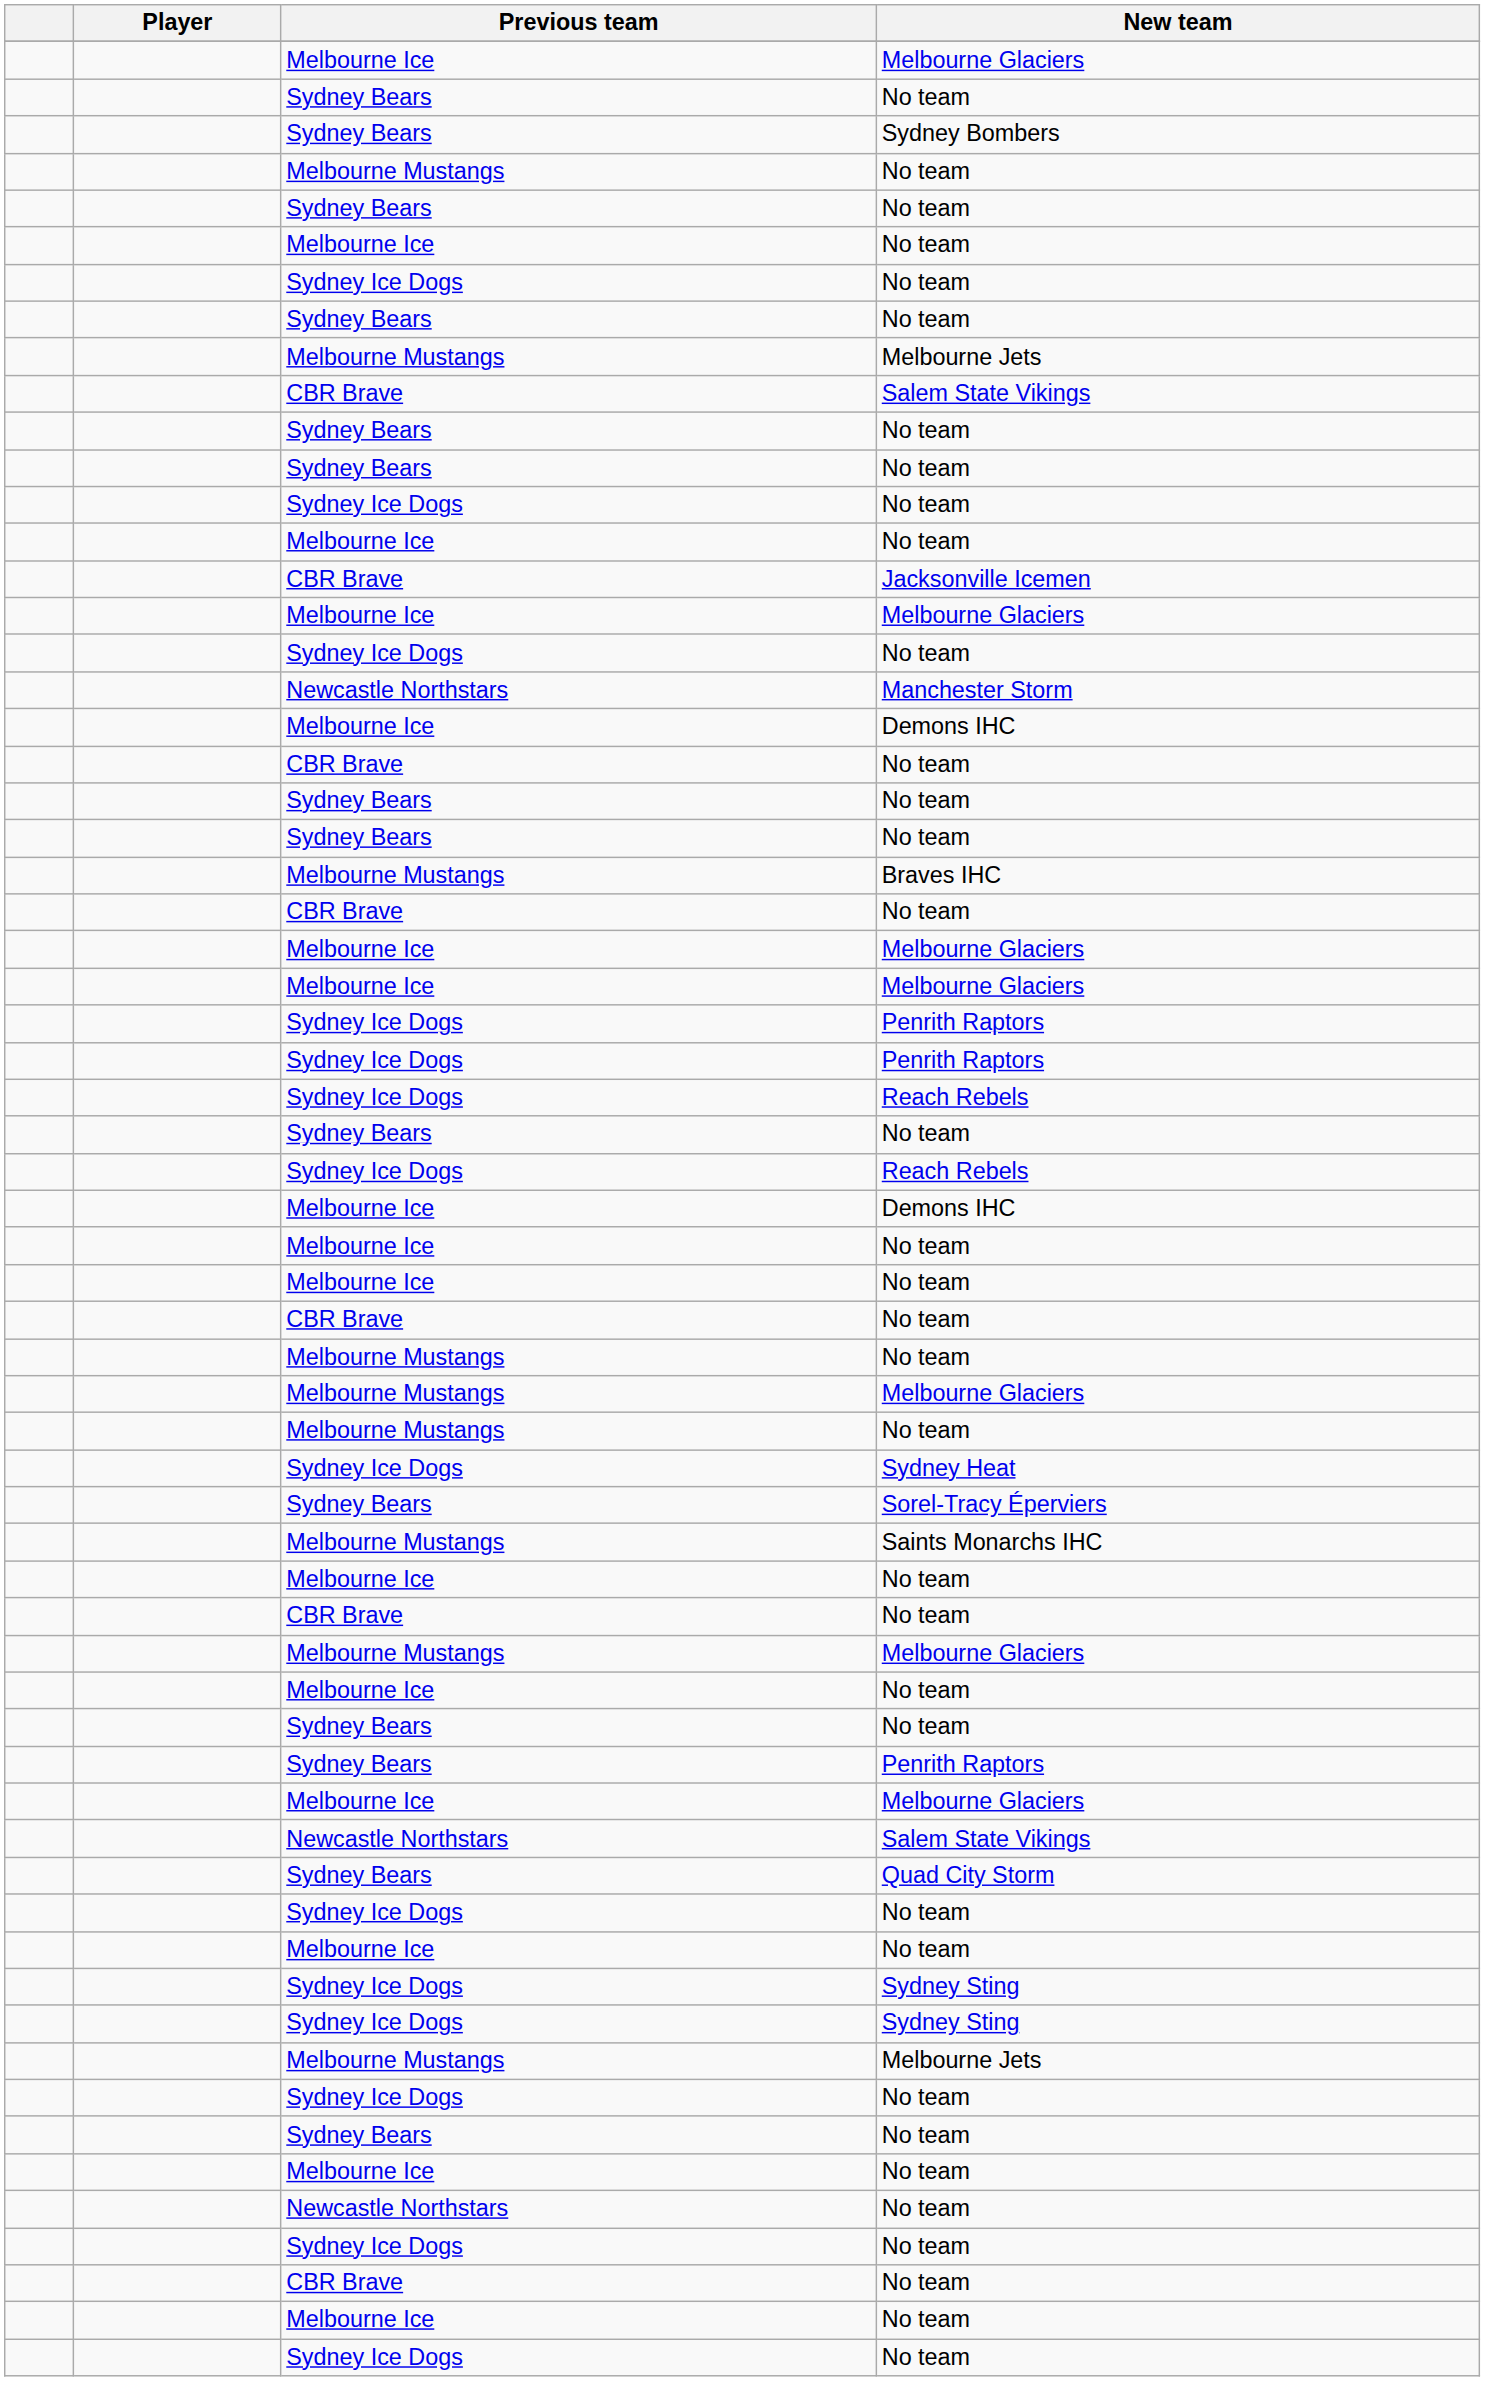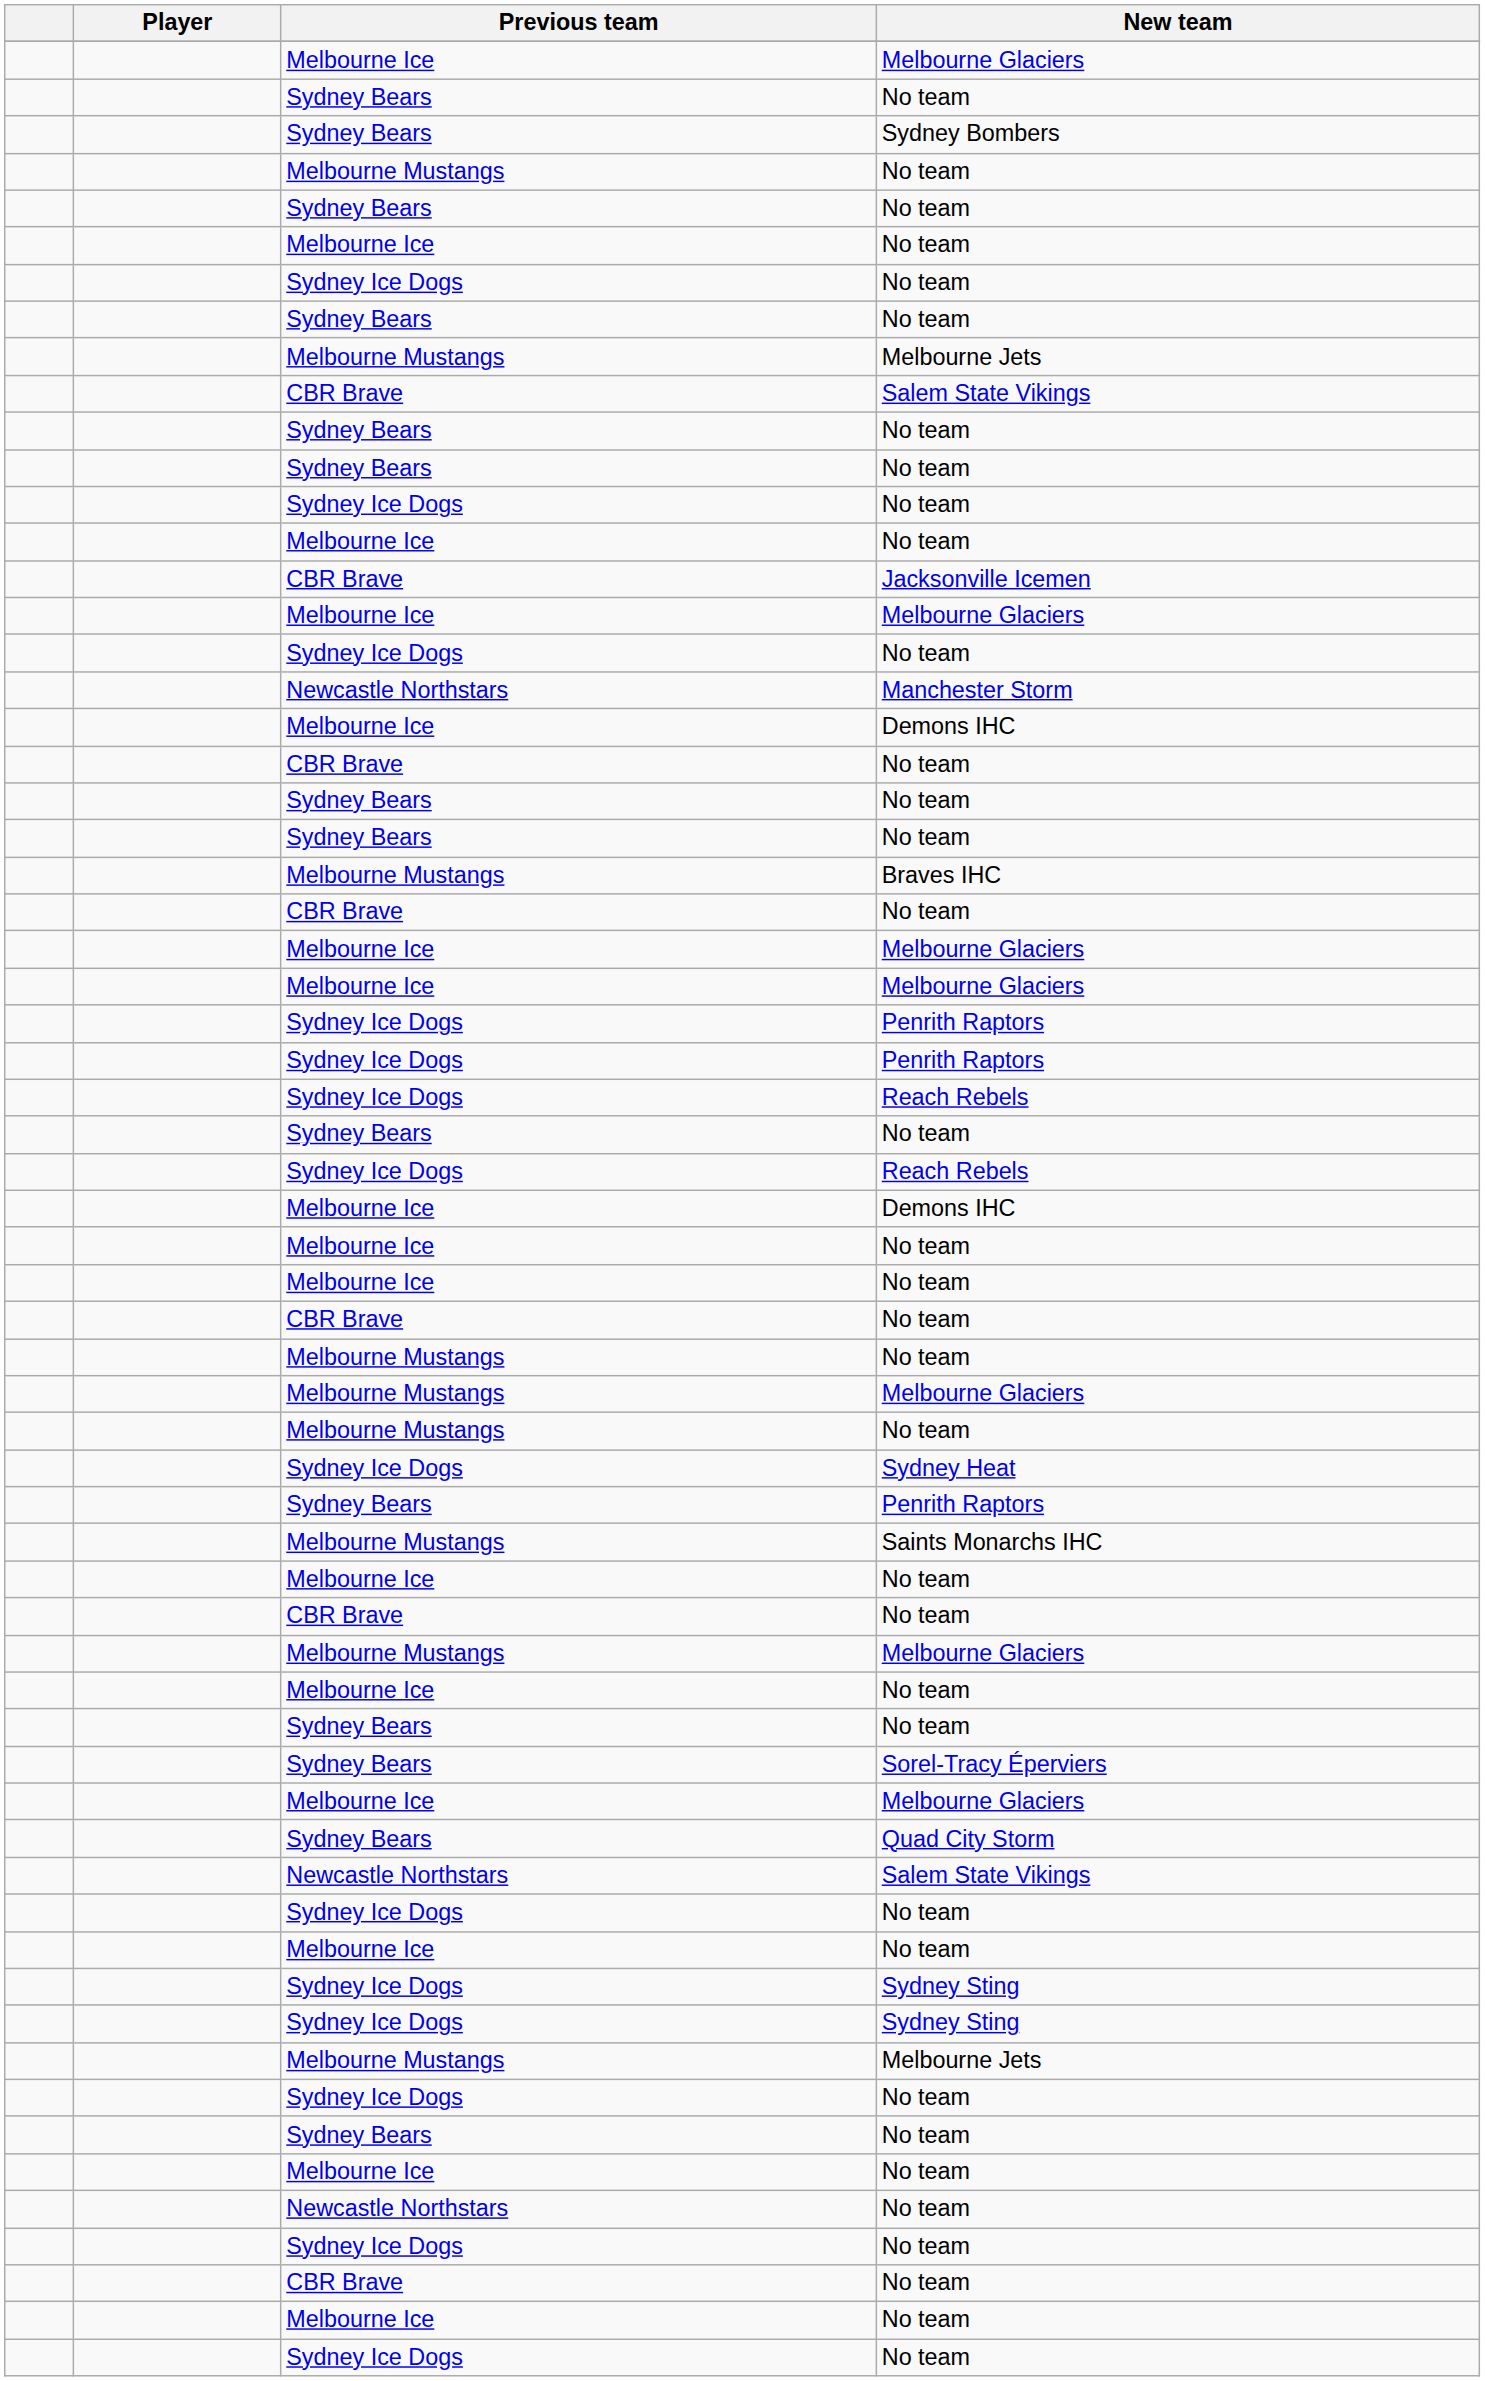rows swapped: Sydney Bears / Penrith Raptors <-> Sorel-Tracy Éperviers
rows swapped: Newcastle Northstars / Salem State Vikings <-> Quad City Storm
